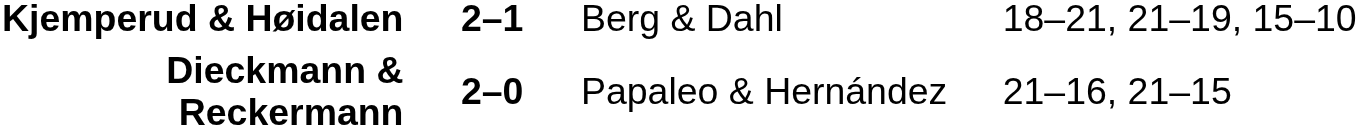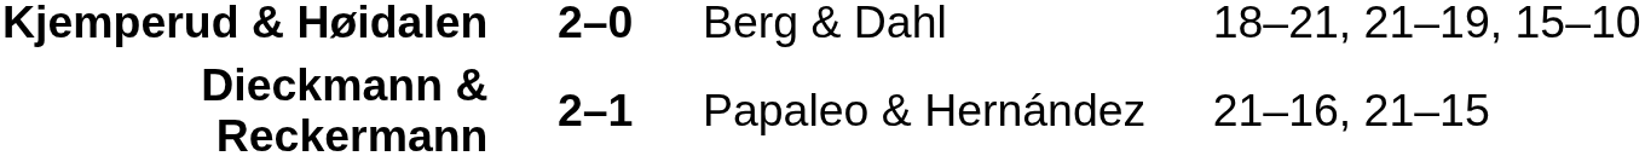Kjemperud & Høidalen | column 2: 2–1 -> 2–0
Dieckmann & Reckermann | column 2: 2–0 -> 2–1
